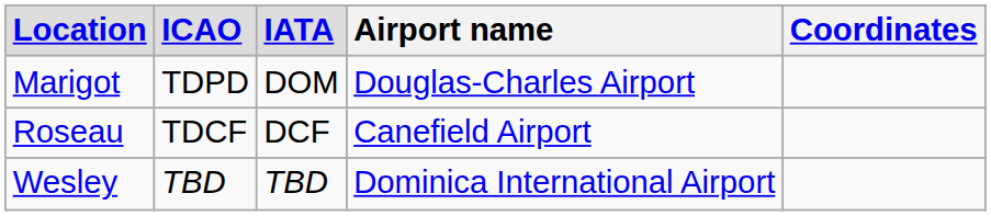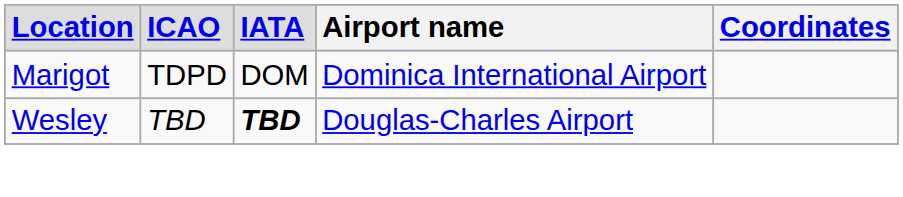Marigot | column 4: Douglas-Charles Airport -> Dominica International Airport
- row: Roseau | TDCF | DCF | Canefield Airport
Wesley | column 3: normal -> bold
Wesley | column 4: Dominica International Airport -> Douglas-Charles Airport
